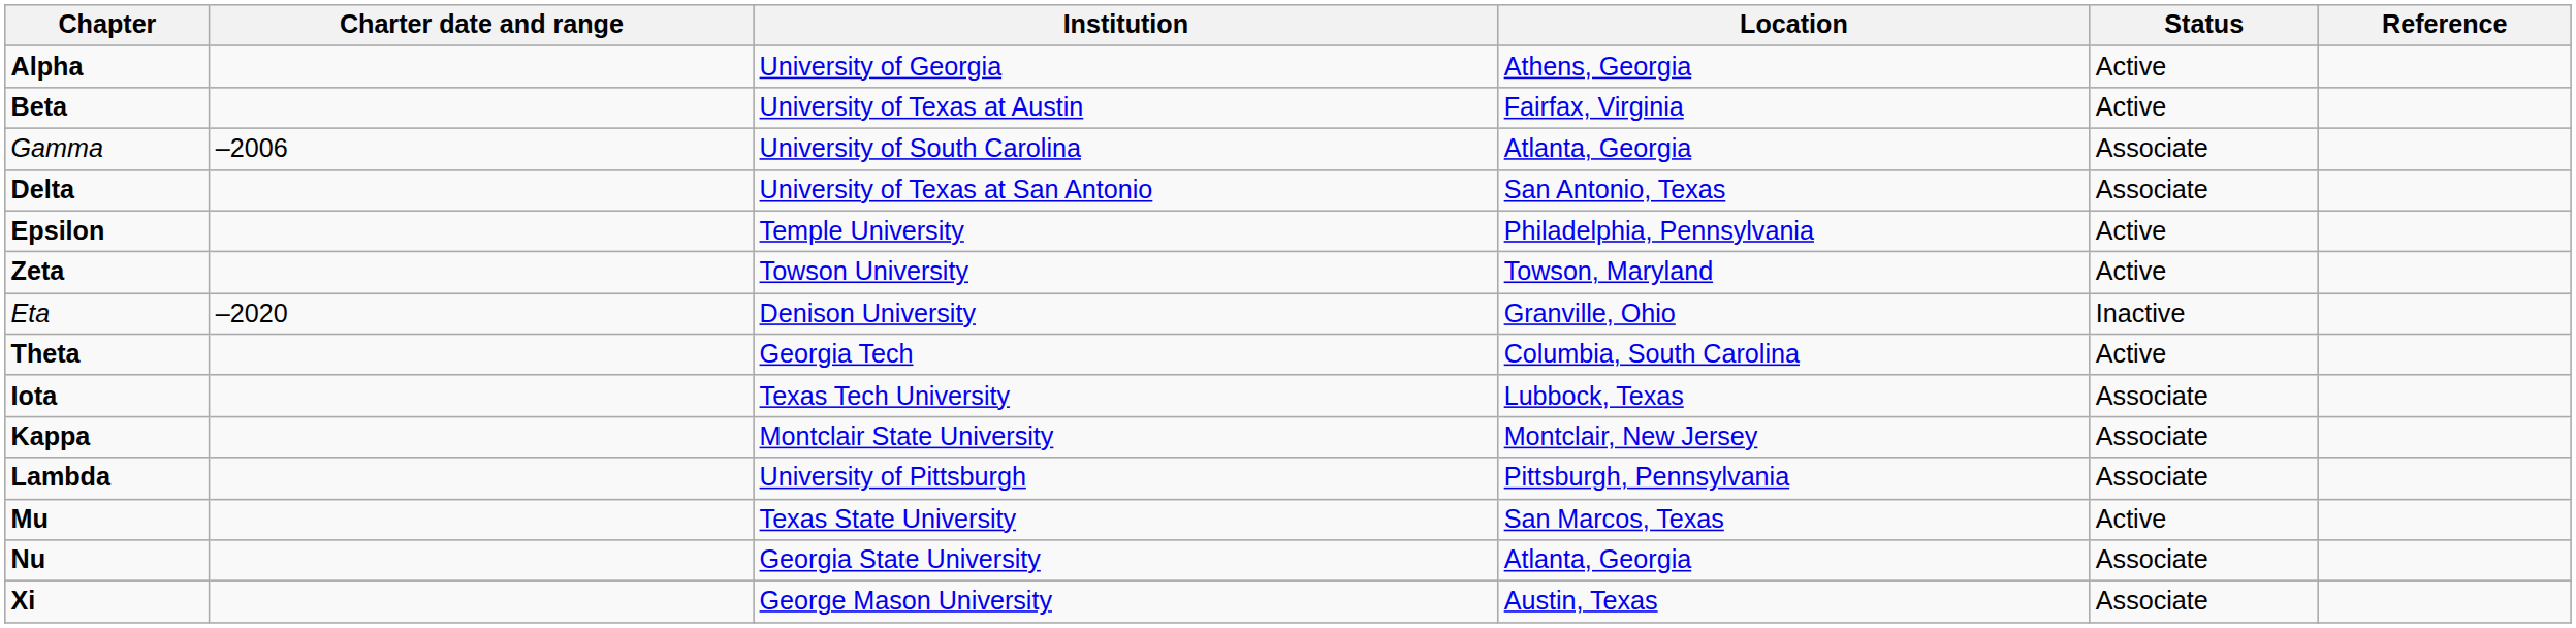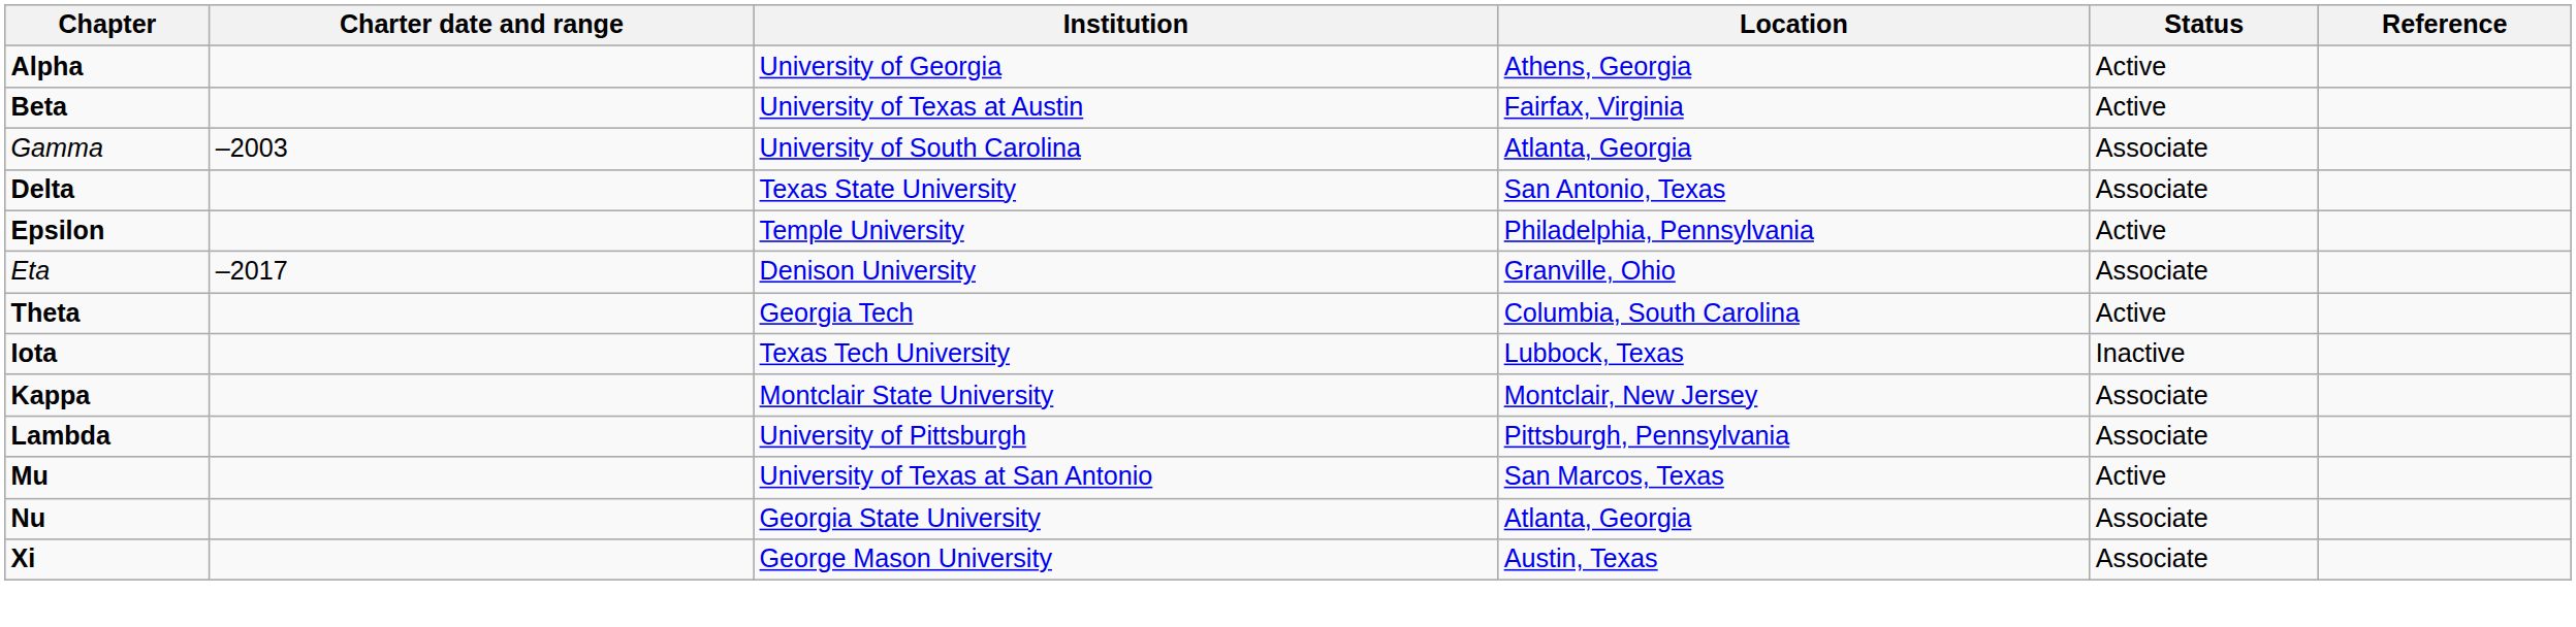Gamma | Charter date and range: –2006 -> –2003
Delta | Institution: University of Texas at San Antonio -> Texas State University
- row: Zeta | Towson University | Towson, Maryland | Active
Eta | Charter date and range: –2020 -> –2017
Eta | Status: Inactive -> Associate
Iota | Status: Associate -> Inactive
Mu | Institution: Texas State University -> University of Texas at San Antonio
